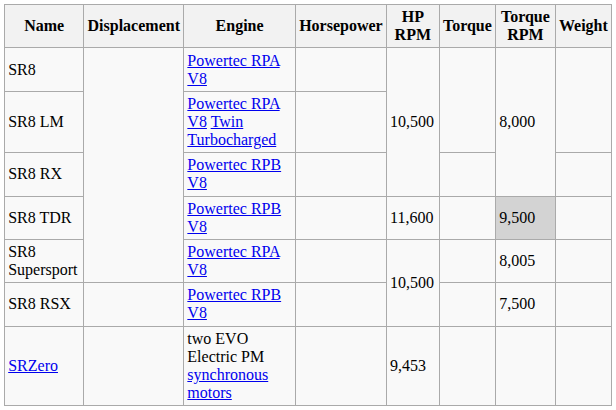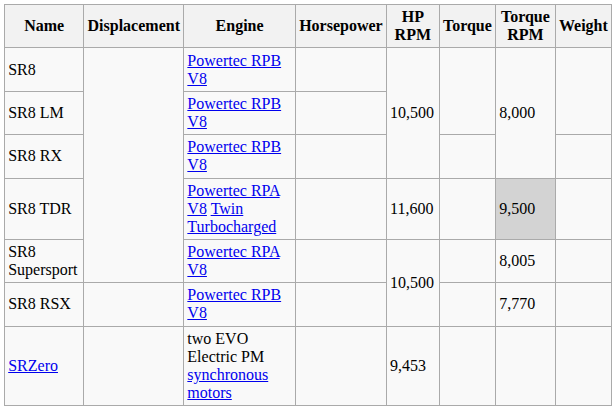SR8 | Engine: Powertec RPA V8 -> Powertec RPB V8
SR8 LM | Engine: Powertec RPA V8 Twin Turbocharged -> Powertec RPB V8
SR8 TDR | Engine: Powertec RPB V8 -> Powertec RPA V8 Twin Turbocharged
SR8 RSX | Torque RPM: 7,500 -> 7,770
